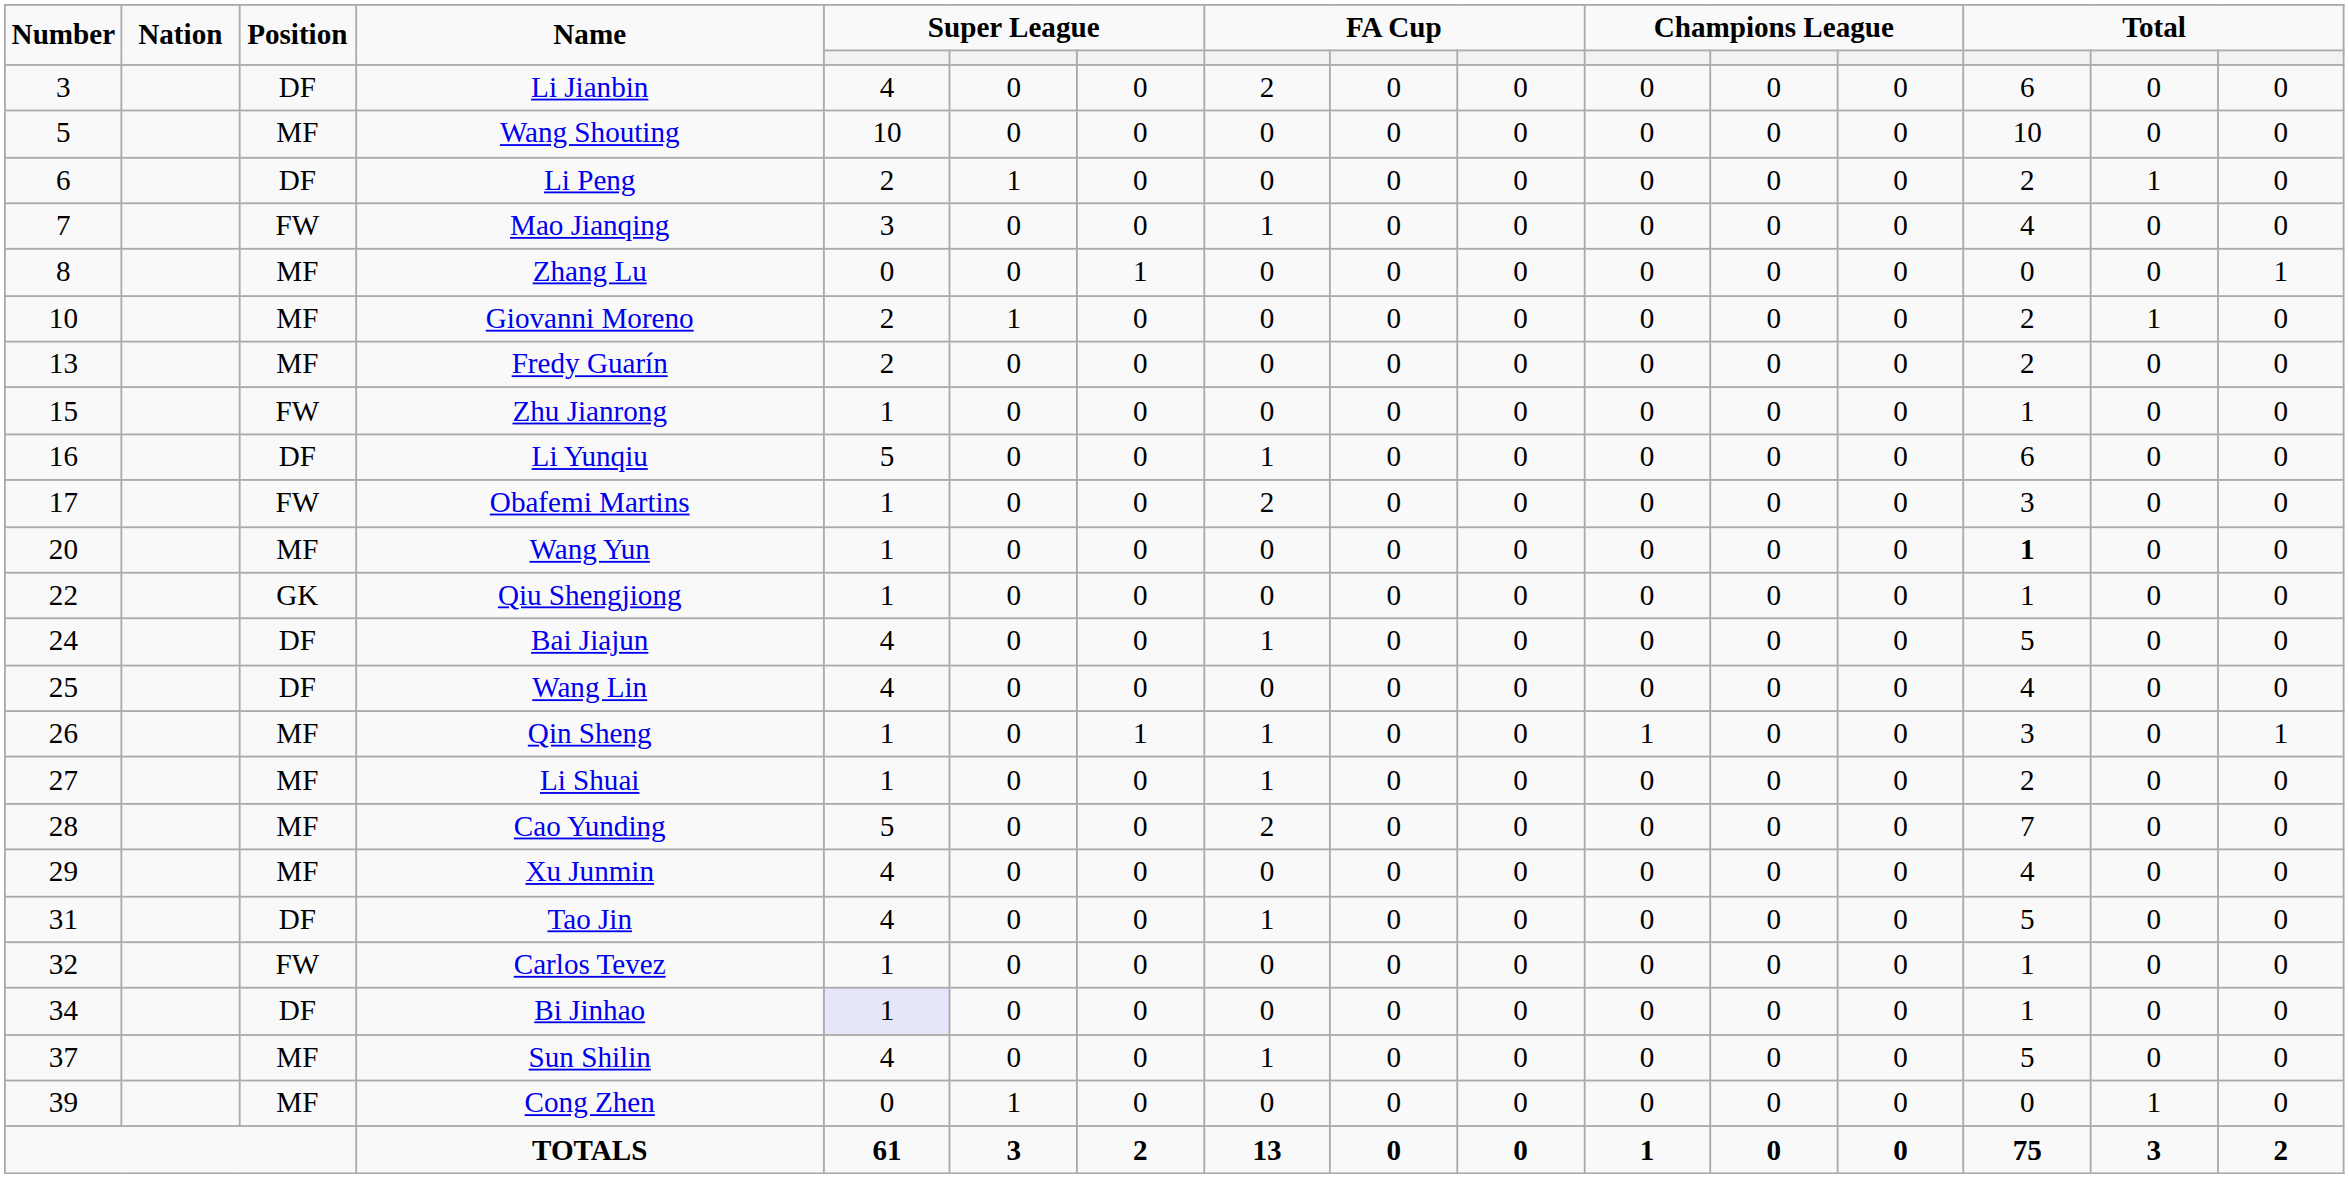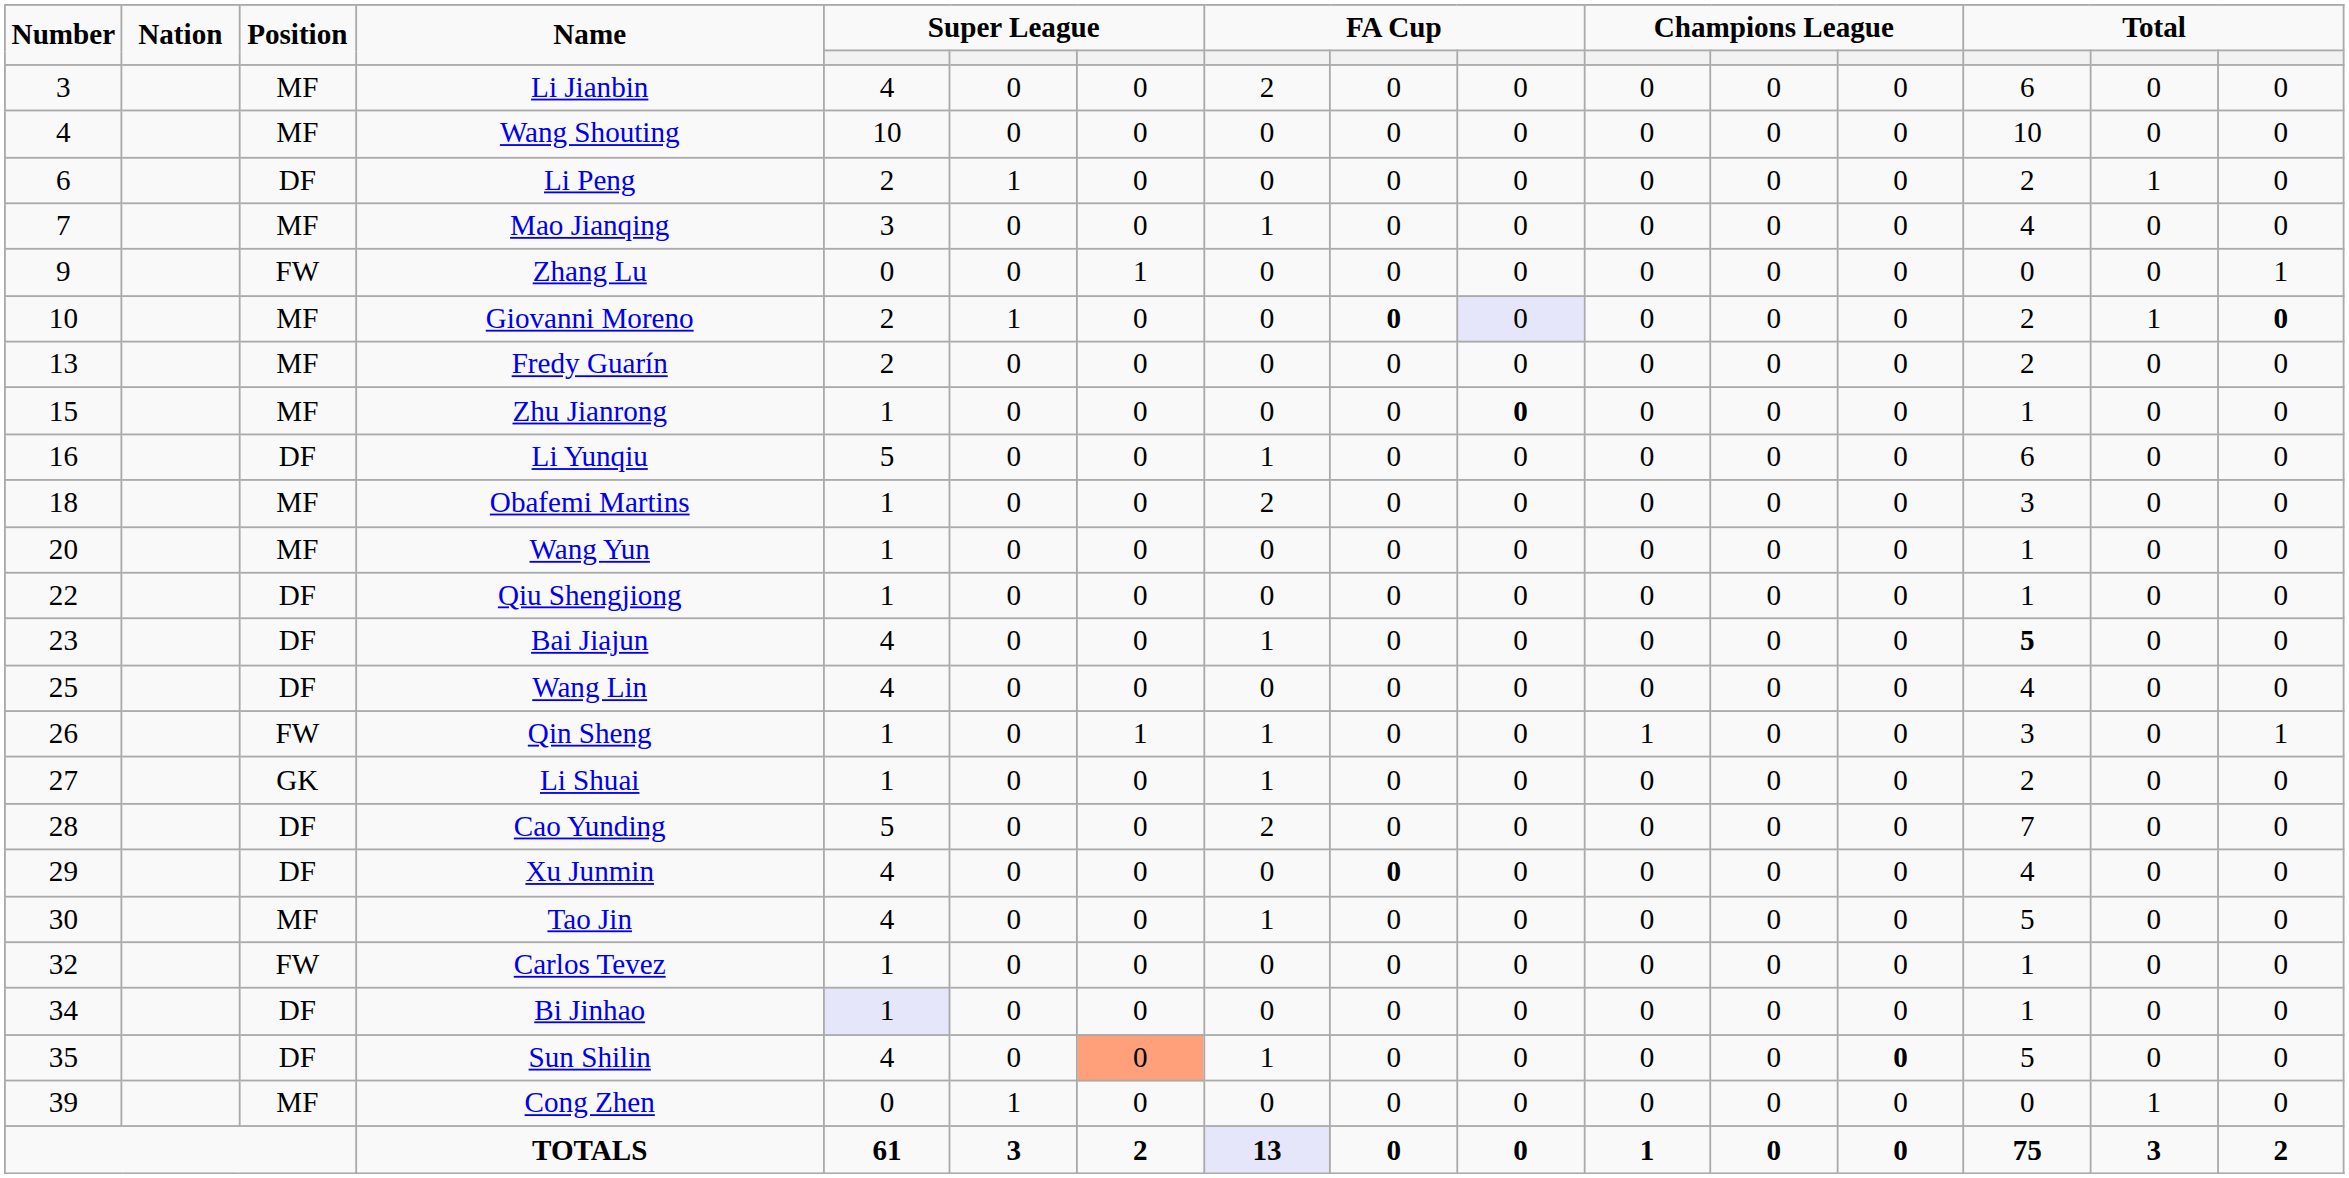Li Jianbin | Position: DF -> MF
Wang Shouting | Number: 5 -> 4
Mao Jianqing | Position: FW -> MF
Zhang Lu | Number: 8 -> 9
Zhang Lu | Position: MF -> FW
Giovanni Moreno | column 9: normal -> bold
Giovanni Moreno | column 10: no background -> lavender background
Giovanni Moreno | column 16: normal -> bold
Zhu Jianrong | Position: FW -> MF
Zhu Jianrong | column 10: normal -> bold
Obafemi Martins | Number: 17 -> 18
Obafemi Martins | Position: FW -> MF
Wang Yun | column 14: bold -> normal
Qiu Shengjiong | Position: GK -> DF
Bai Jiajun | Number: 24 -> 23
Bai Jiajun | column 14: normal -> bold
Qin Sheng | Position: MF -> FW
Li Shuai | Position: MF -> GK
Cao Yunding | Position: MF -> DF
Xu Junmin | Position: MF -> DF
Xu Junmin | column 9: normal -> bold
Tao Jin | Number: 31 -> 30
Tao Jin | Position: DF -> MF
Sun Shilin | Number: 37 -> 35
Sun Shilin | Position: MF -> DF
Sun Shilin | column 7: no background -> lightsalmon background
Sun Shilin | column 13: normal -> bold
TOTALS | column 8: no background -> lavender background
